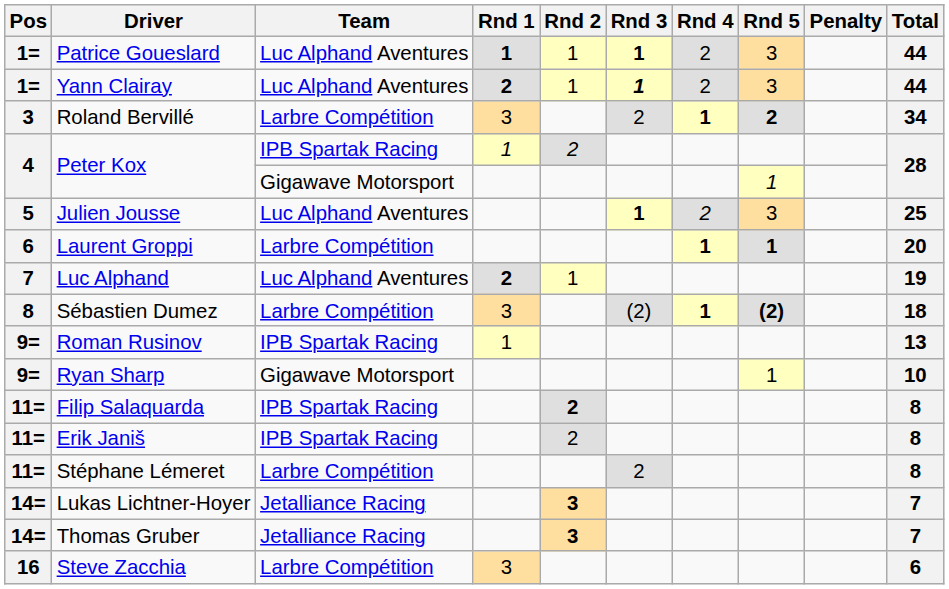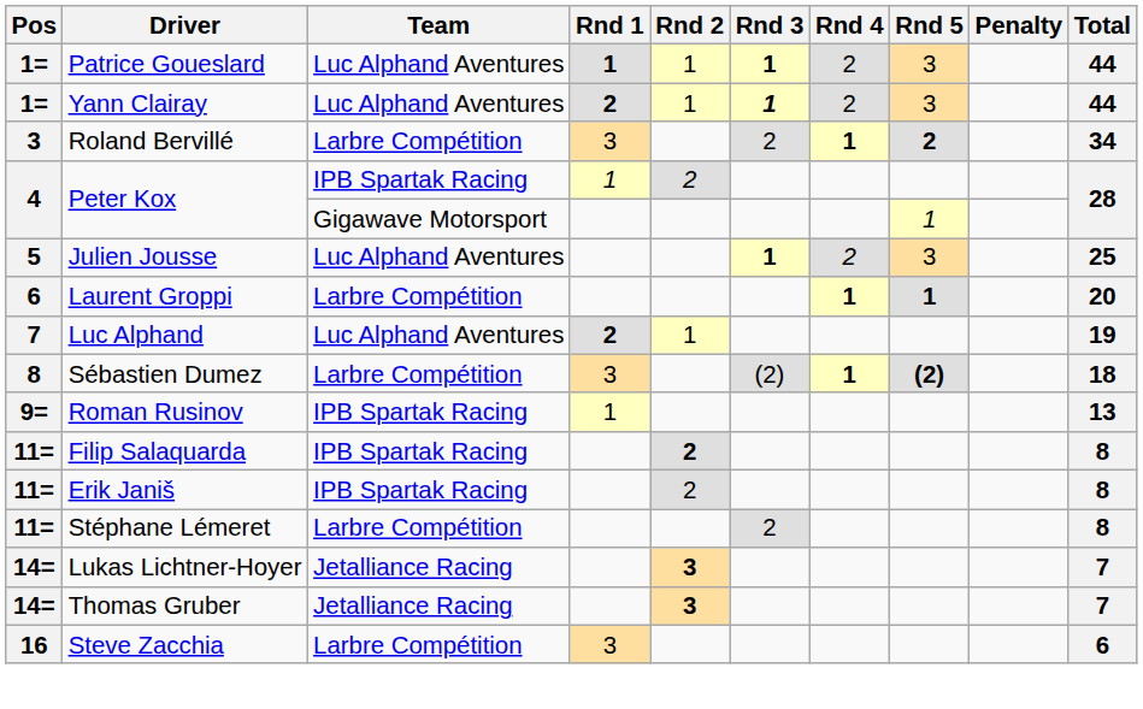- row: 9= | Ryan Sharp | Gigawave Motorsport | 1 | 10
